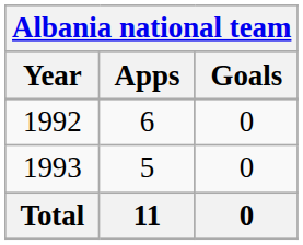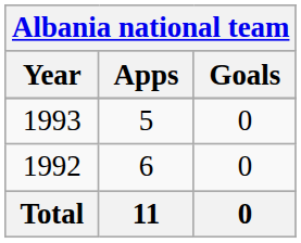rows swapped: 1992 <-> 1993
